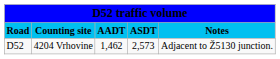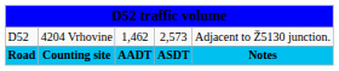rows swapped: Road <-> D52
